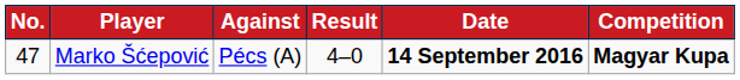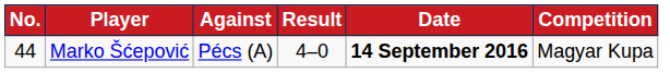Marko Šćepović | No.: 47 -> 44
Marko Šćepović | Competition: bold -> normal
